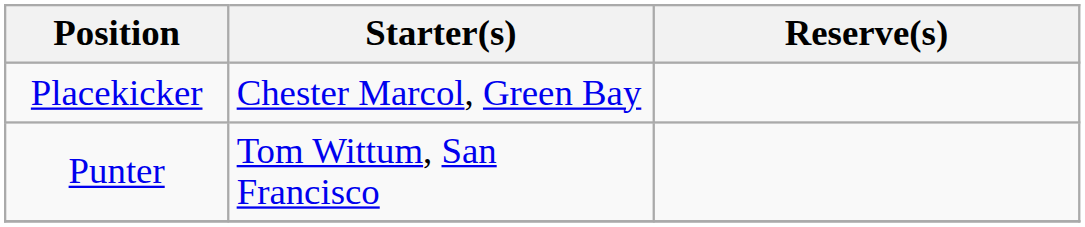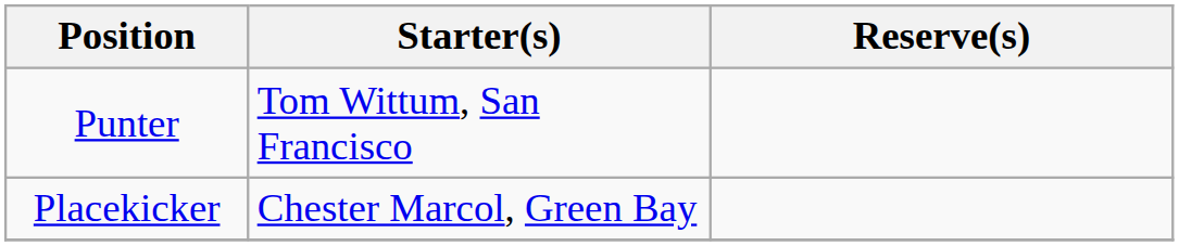rows swapped: Punter <-> Placekicker
